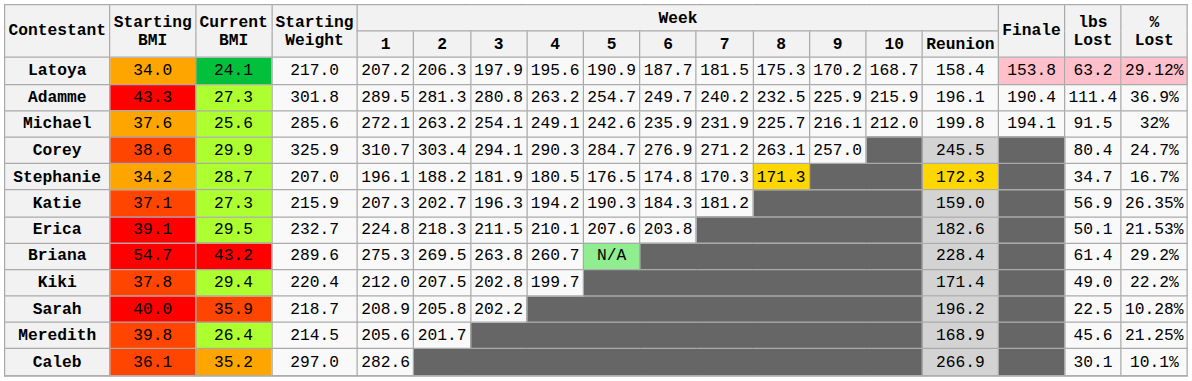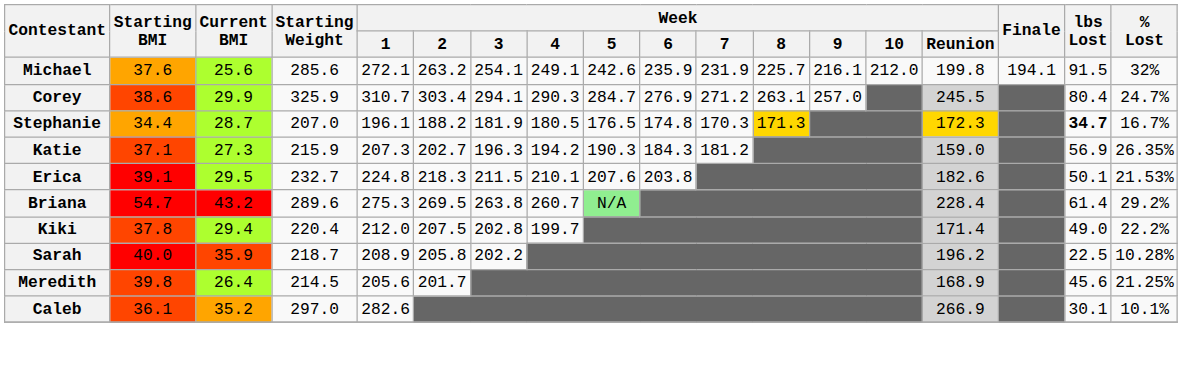- row: Latoya | 34.0 | 24.1 | 217.0 | 207.2 | 206.3 | 197.9 | 195.6 | 190.9 | 187.7 | 181.5 | 175.3 | 170.2 | 168.7 | 158.4 | 153.8 | 63.2 | 29.12%
- row: Adamme | 43.3 | 27.3 | 301.8 | 289.5 | 281.3 | 280.8 | 263.2 | 254.7 | 249.7 | 240.2 | 232.5 | 225.9 | 215.9 | 196.1 | 190.4 | 111.4 | 36.9%
Stephanie | Starting BMI: 34.2 -> 34.4
Stephanie | lbs Lost: normal -> bold
